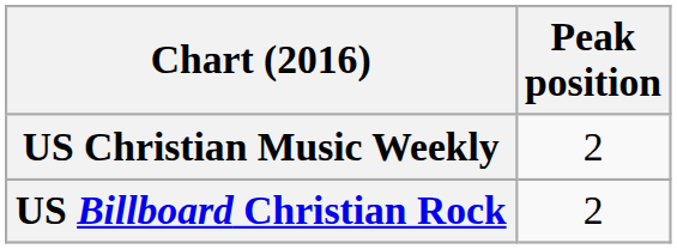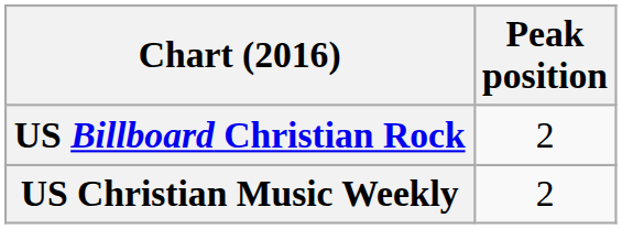rows swapped: US Billboard Christian Rock <-> US Christian Music Weekly
